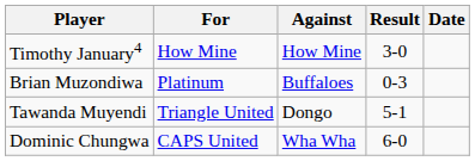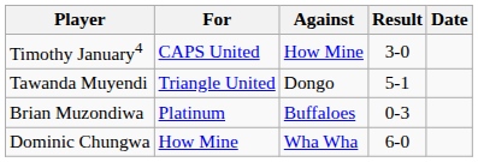Timothy January4 | For: How Mine -> CAPS United
rows swapped: Brian Muzondiwa <-> Tawanda Muyendi
Dominic Chungwa | For: CAPS United -> How Mine
